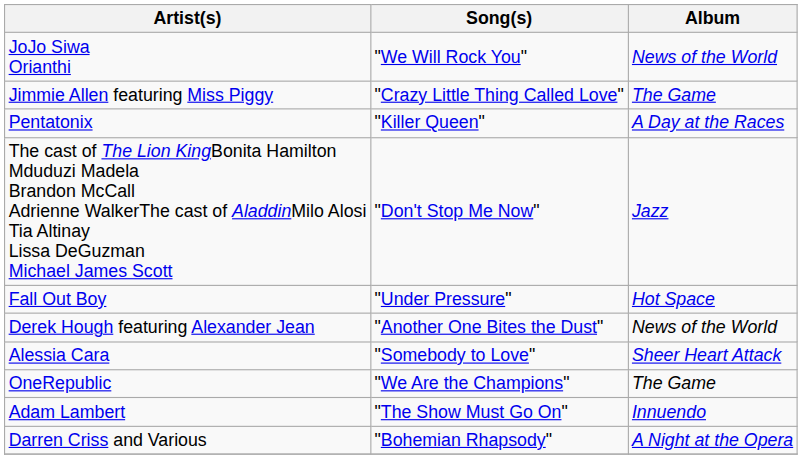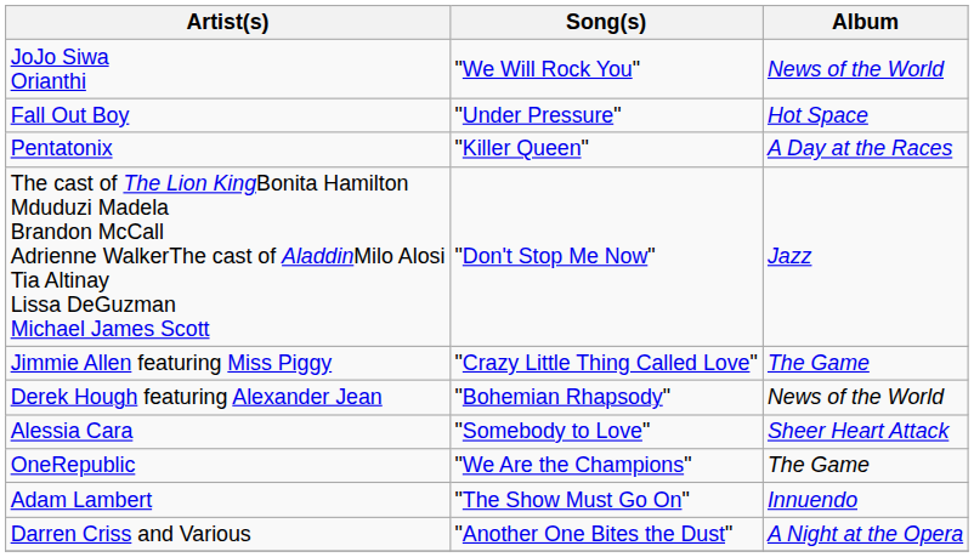rows swapped: Jimmie Allen featuring Miss Piggy <-> Fall Out Boy
Derek Hough featuring Alexander Jean | Song(s): "Another One Bites the Dust" -> "Bohemian Rhapsody"
Darren Criss and Various | Song(s): "Bohemian Rhapsody" -> "Another One Bites the Dust"
